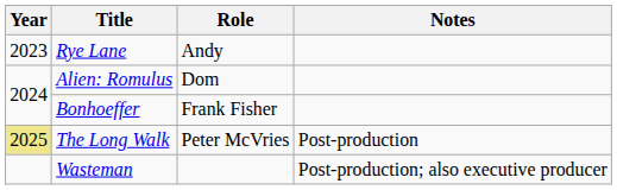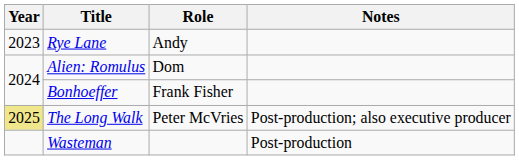The Long Walk | Notes: Post-production -> Post-production; also executive producer
Wasteman | Notes: Post-production; also executive producer -> Post-production
